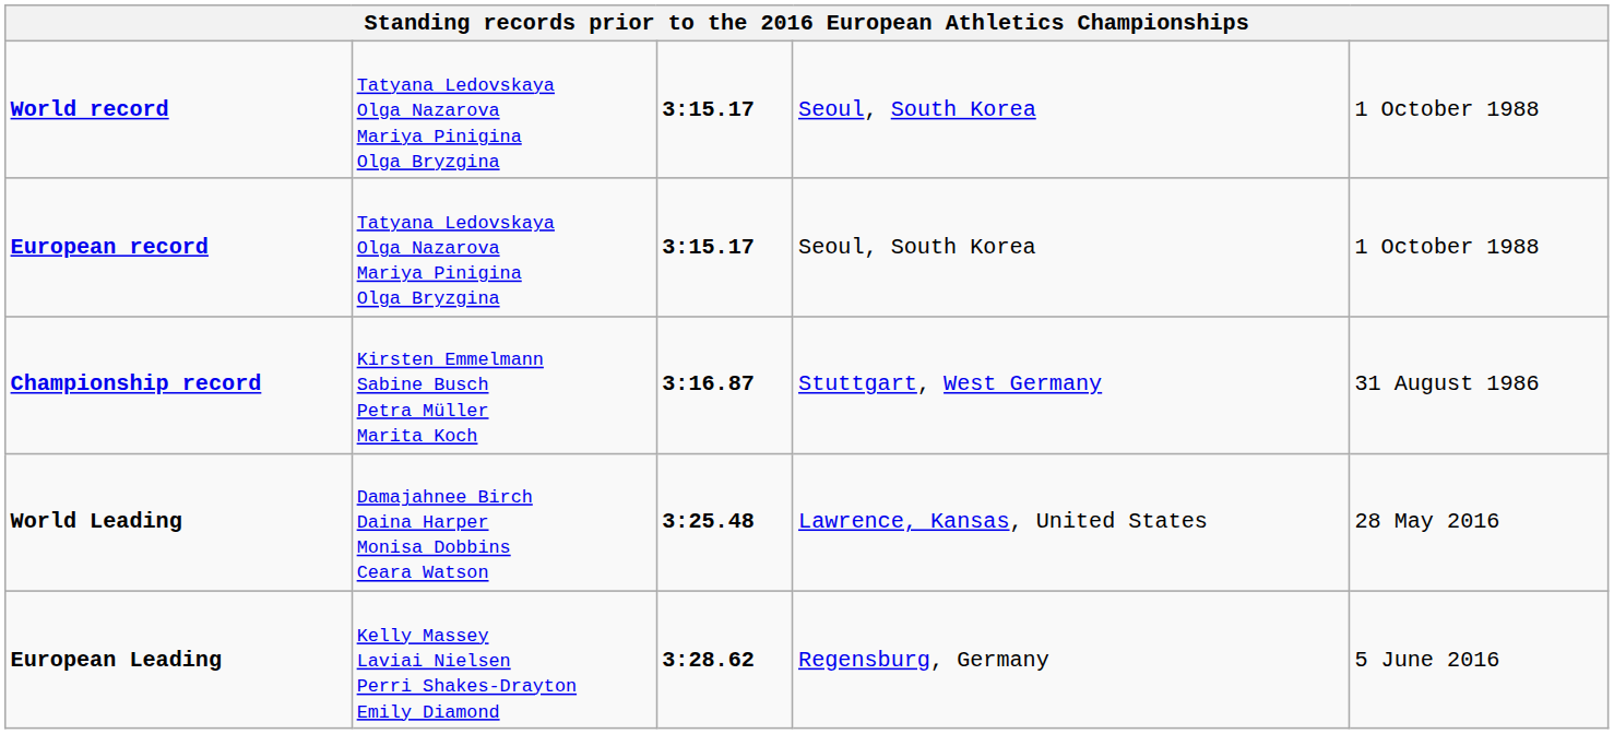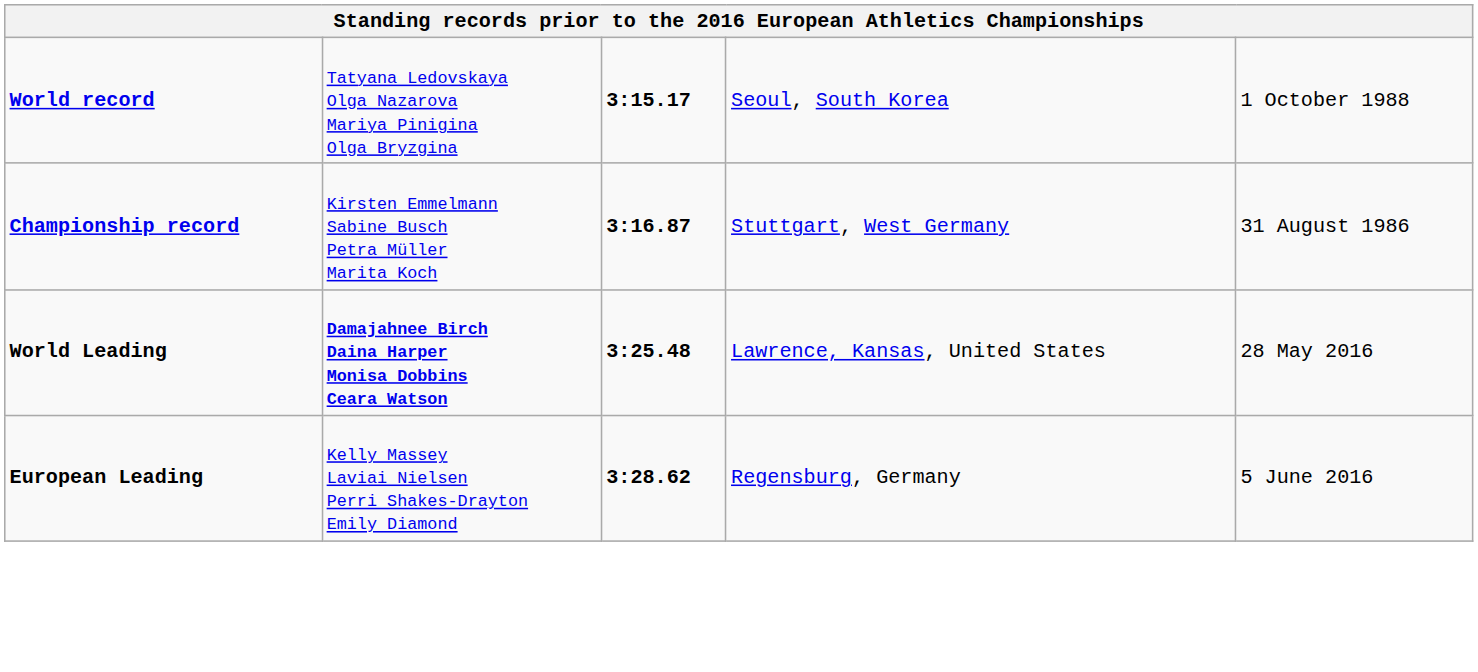- row: European record | Tatyana Ledovskaya Olga Nazarova Mariya Pinigina Olga Bryzgina | 3:15.17 | Seoul, South Korea | 1 October 1988
World Leading | column 2: normal -> bold
